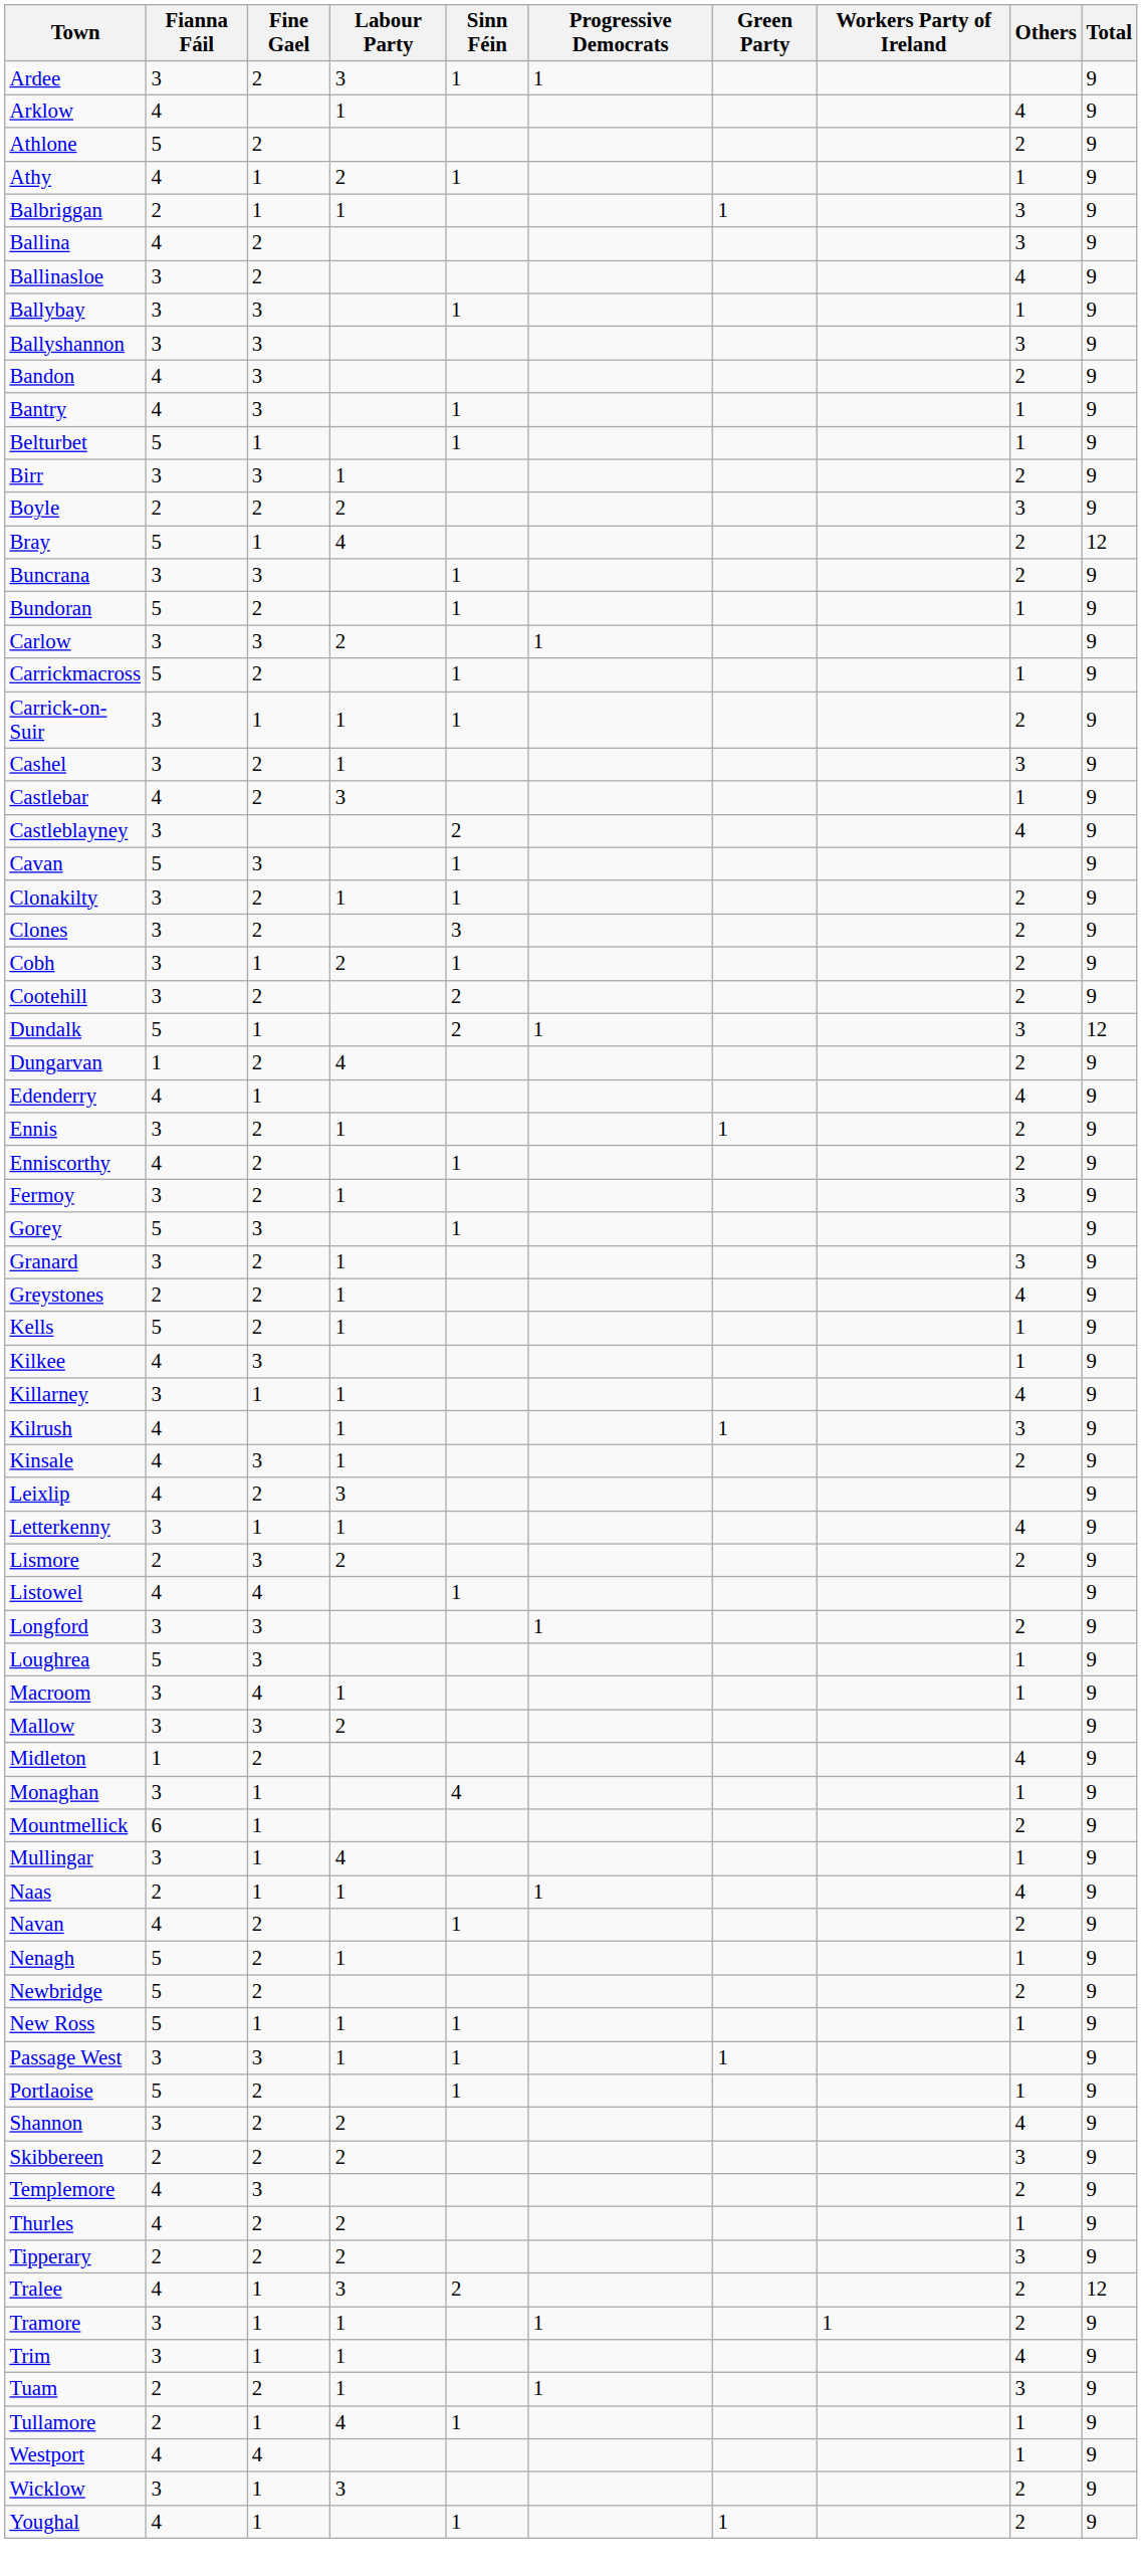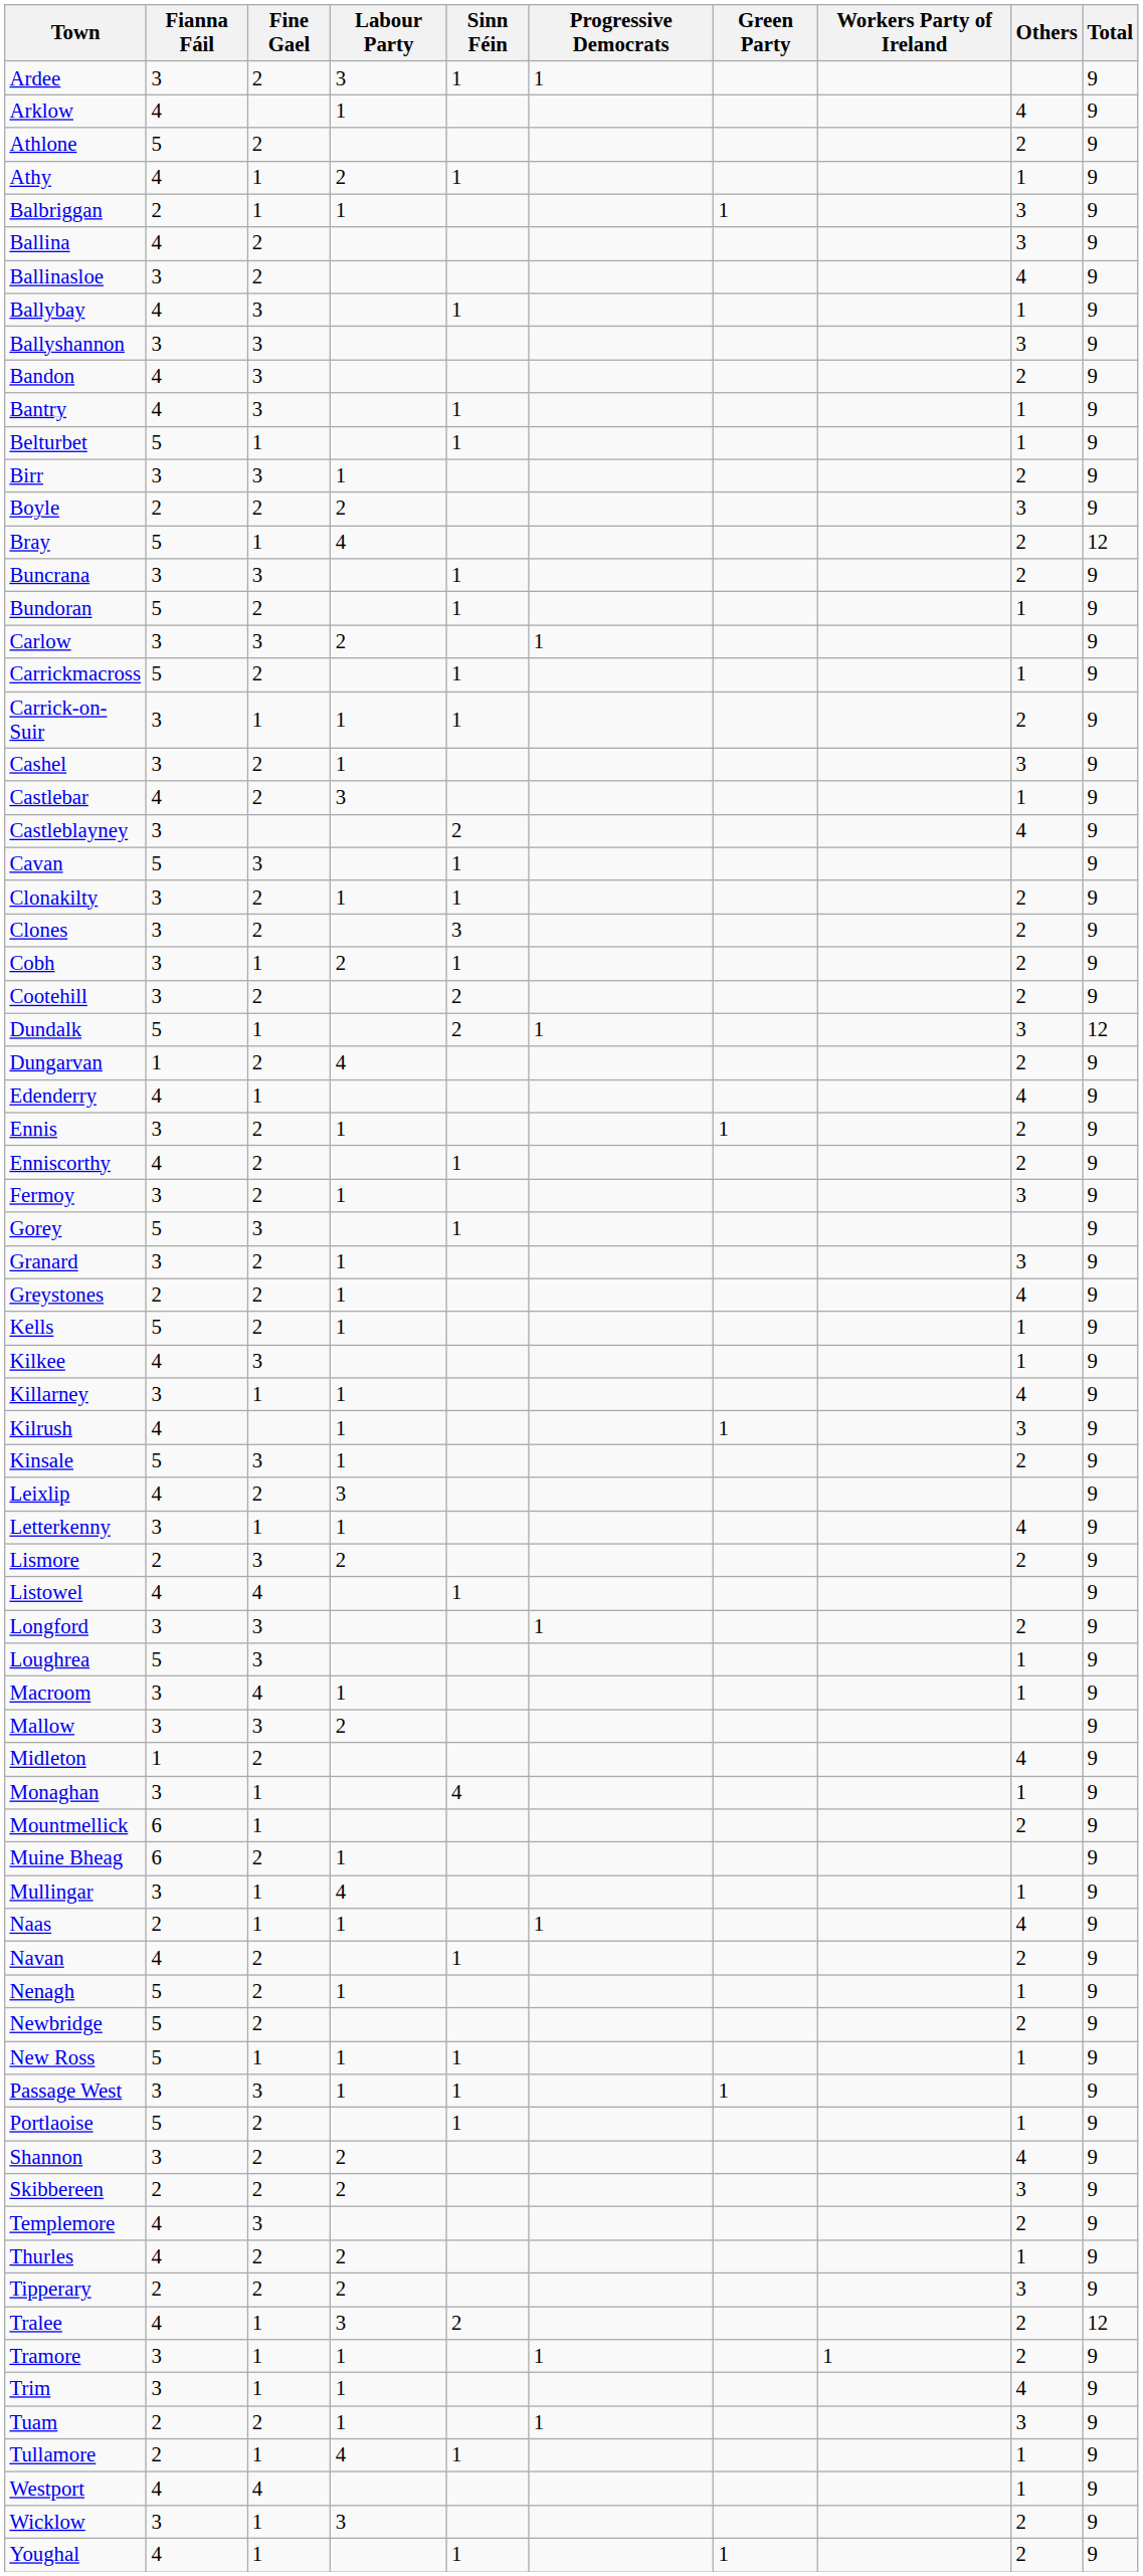Ballybay | Fianna Fáil: 3 -> 4
Kinsale | Fianna Fáil: 4 -> 5
+ row: Muine Bheag | 6 | 2 | 1 | 9
